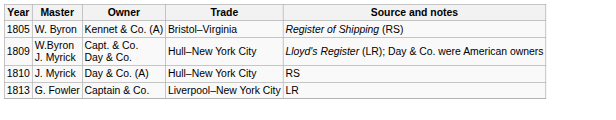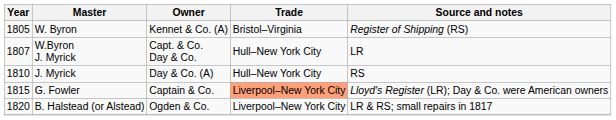W.Byron J. Myrick | Year: 1809 -> 1807
W.Byron J. Myrick | Source and notes: Lloyd's Register (LR); Day & Co. were American owners -> LR
G. Fowler | Year: 1813 -> 1815
G. Fowler | Trade: no background -> lightsalmon background
G. Fowler | Source and notes: LR -> Lloyd's Register (LR); Day & Co. were American owners
+ row: 1820 | B. Halstead (or Alstead) | Ogden & Co. | Liverpool–New York City | LR & RS; small repairs in 1817
